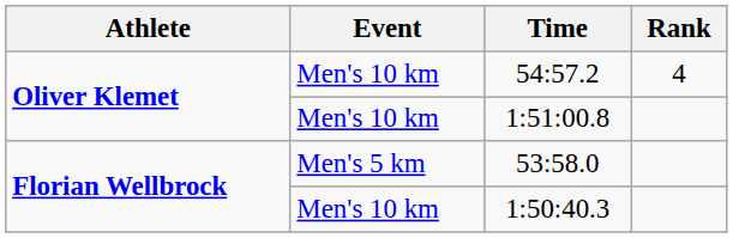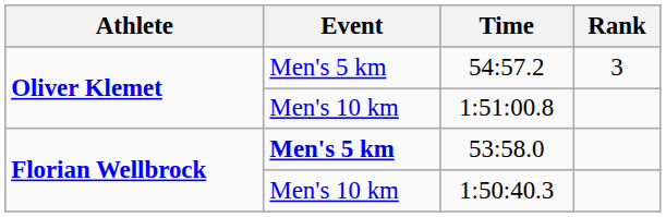54:57.2 | Event: Men's 10 km -> Men's 5 km
54:57.2 | Rank: 4 -> 3
53:58.0 | Event: normal -> bold
